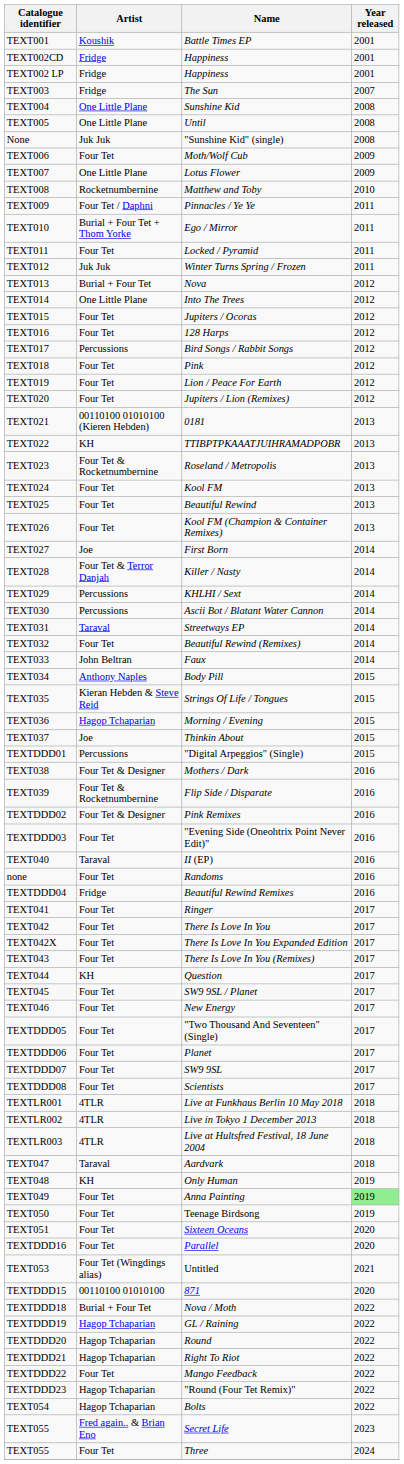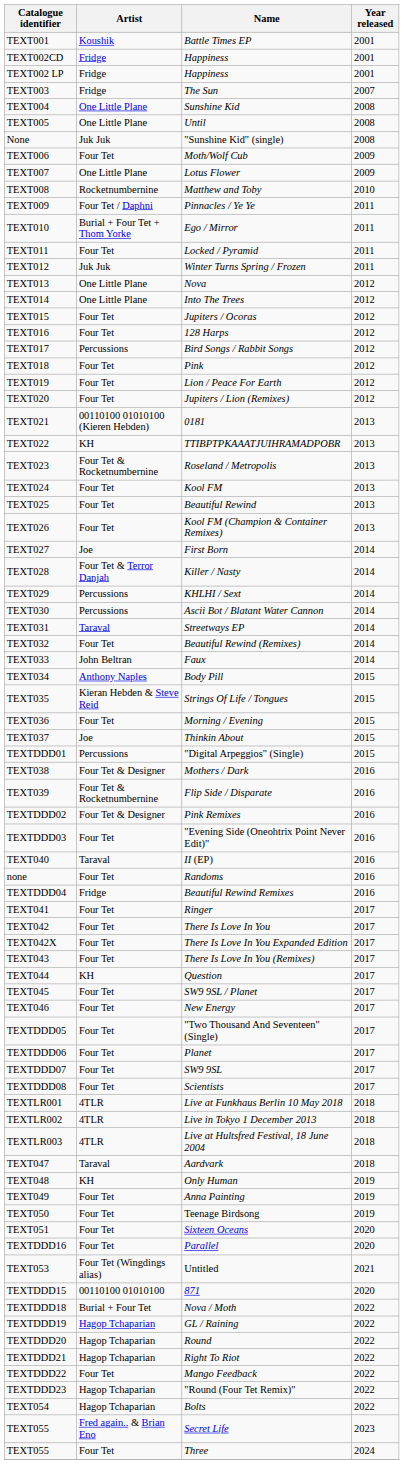TEXT013 | Artist: Burial + Four Tet -> One Little Plane
TEXT036 | Artist: Hagop Tchaparian -> Four Tet
TEXT049 | Year released: lightgreen background -> no background
